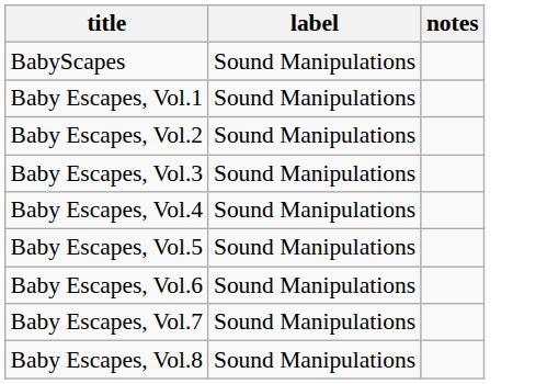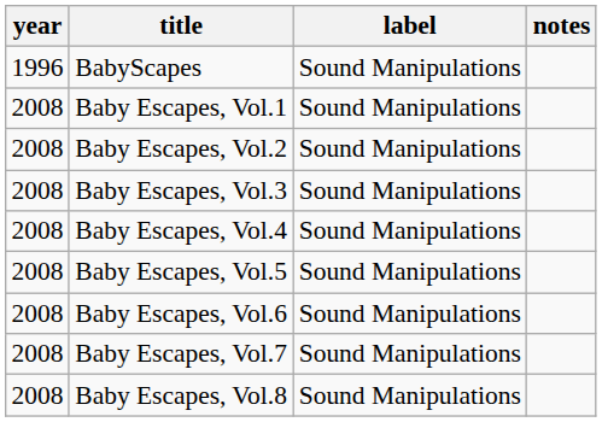+ column: year | 1996 | 2008 | 2008 | 2008 | 2008 | 2008 | 2008 | 2008 | 2008
